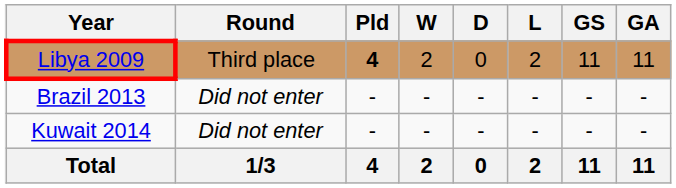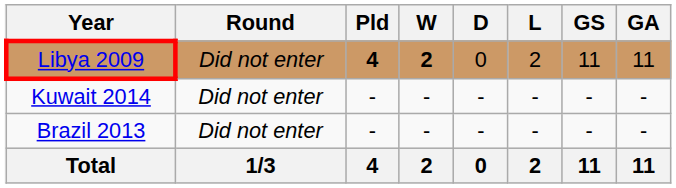Libya 2009 | Round: Third place -> Did not enter
Libya 2009 | W: normal -> bold
rows swapped: Brazil 2013 <-> Kuwait 2014
